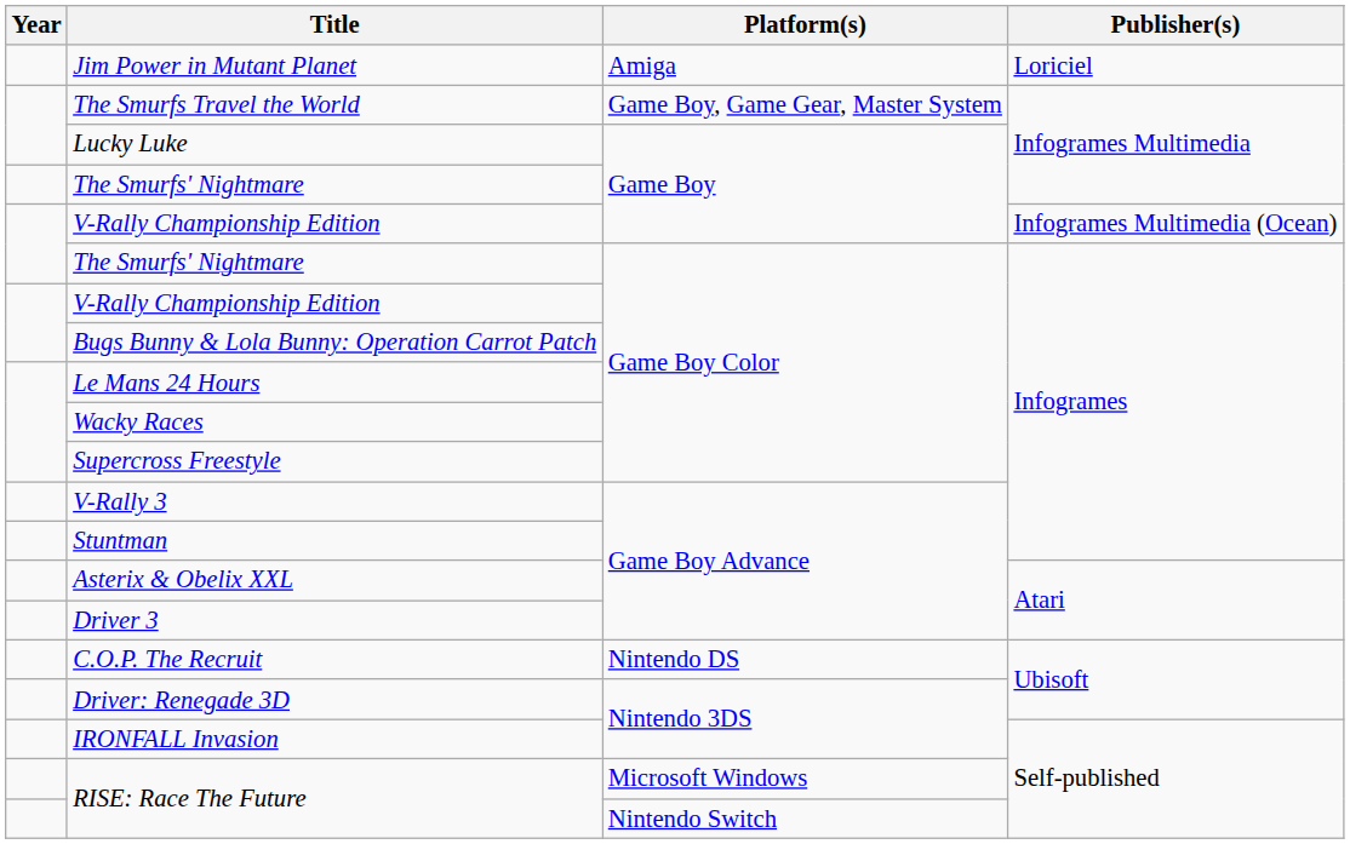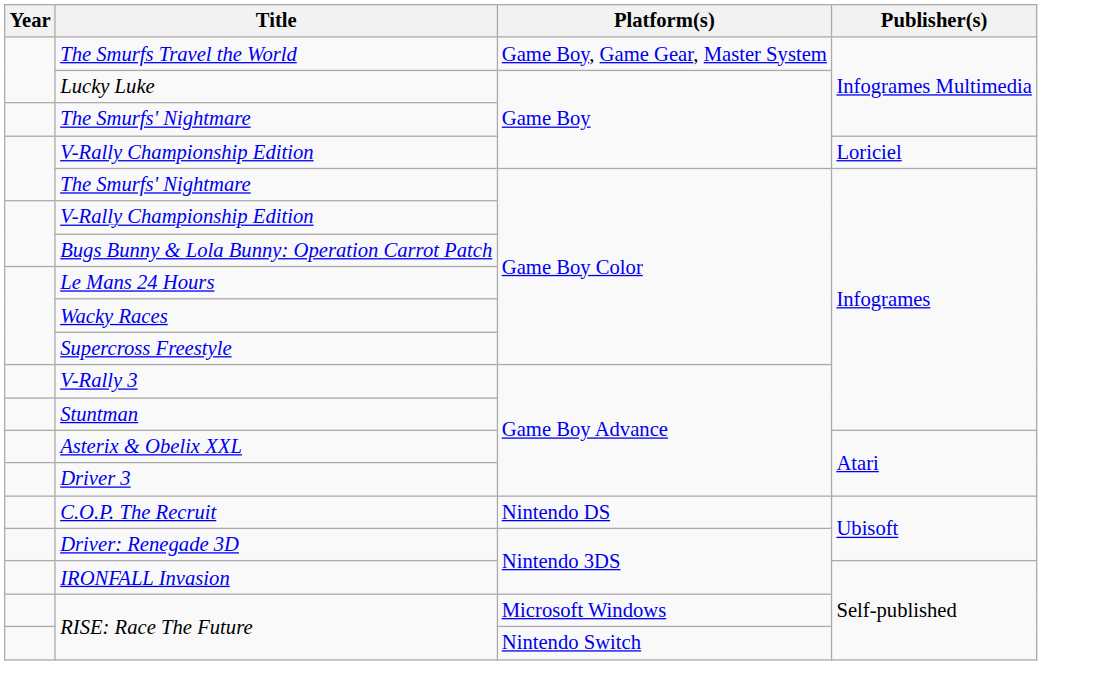- row: Jim Power in Mutant Planet | Amiga | Loriciel
V-Rally Championship Edition / Game Boy | Publisher(s): Infogrames Multimedia (Ocean) -> Loriciel
